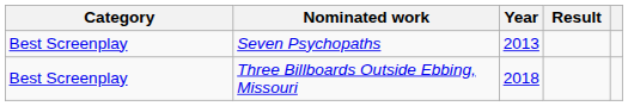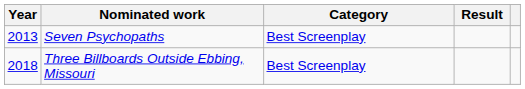columns swapped: Year <-> Category
